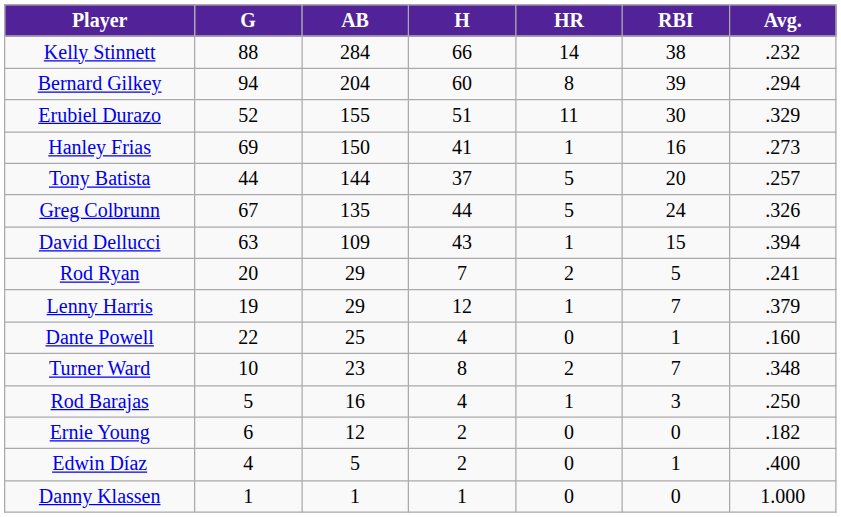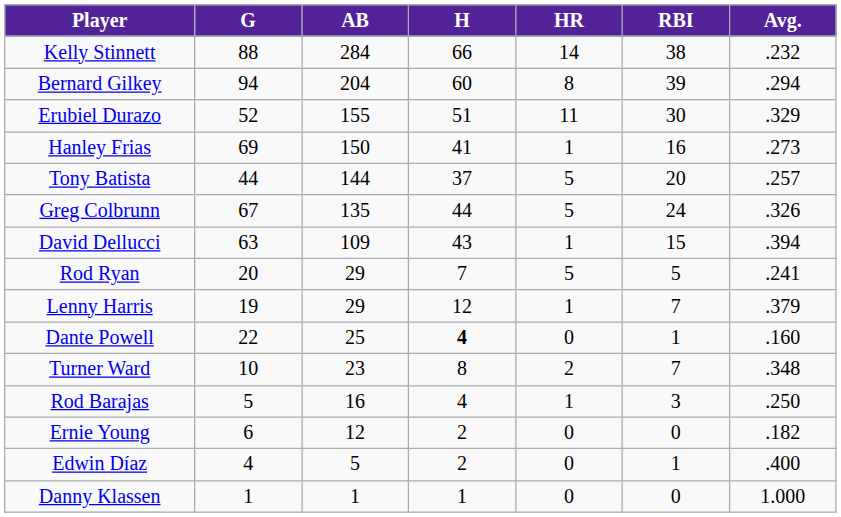Rod Ryan | HR: 2 -> 5
Dante Powell | H: normal -> bold
